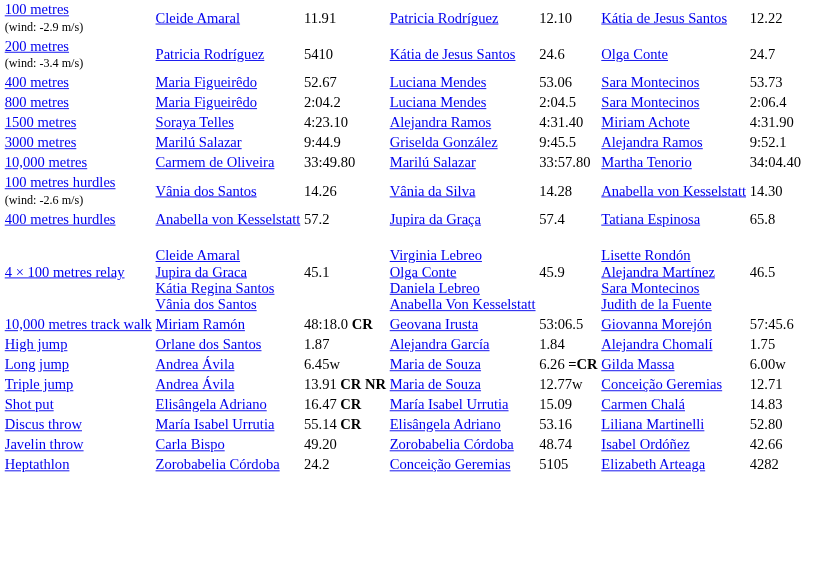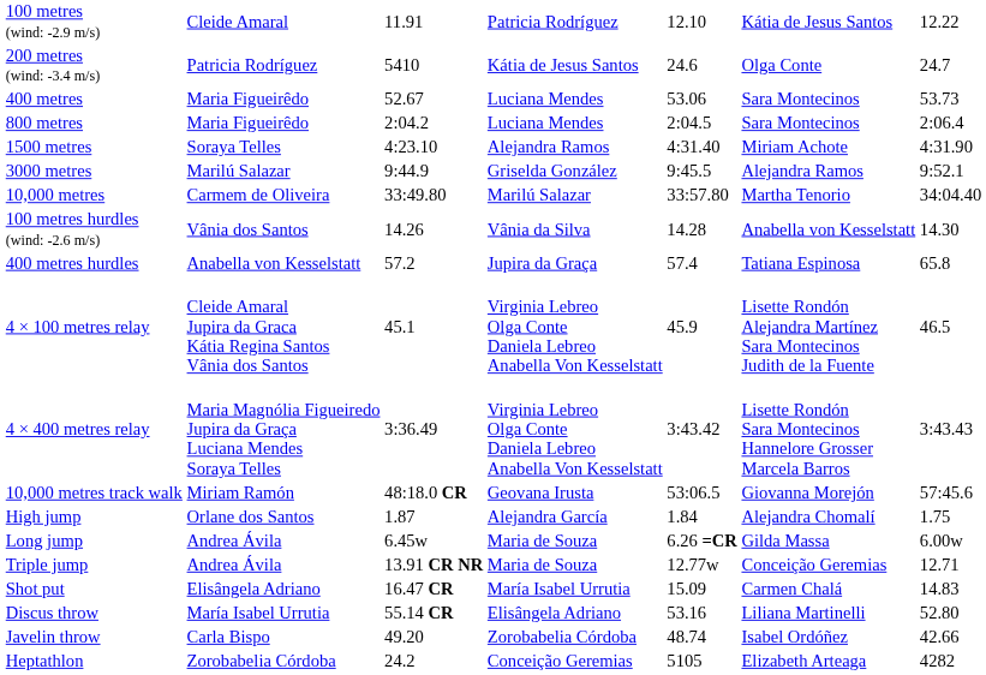+ row: 4 × 400 metres relay | Maria Magnólia Figueiredo Jupira da Graça Luciana Mendes Soraya Telles | 3:36.49 | Virginia Lebreo Olga Conte Daniela Lebreo Anabella Von Kesselstatt | 3:43.42 | Lisette Rondón Sara Montecinos Hannelore Grosser Marcela Barros | 3:43.43
